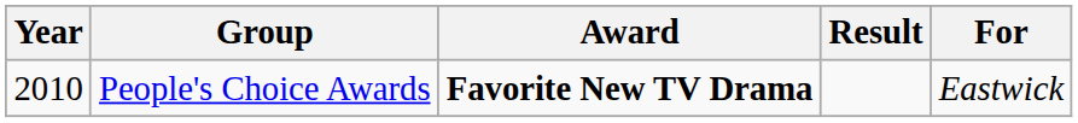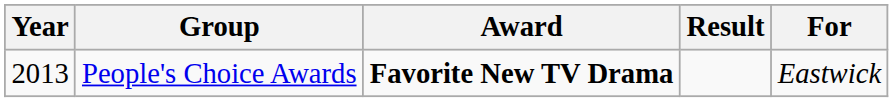People's Choice Awards | Year: 2010 -> 2013
